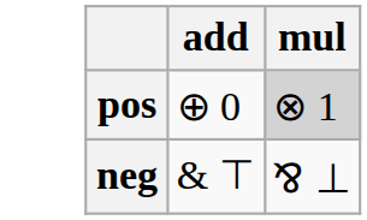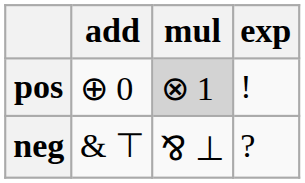+ column: exp | ! | ?
